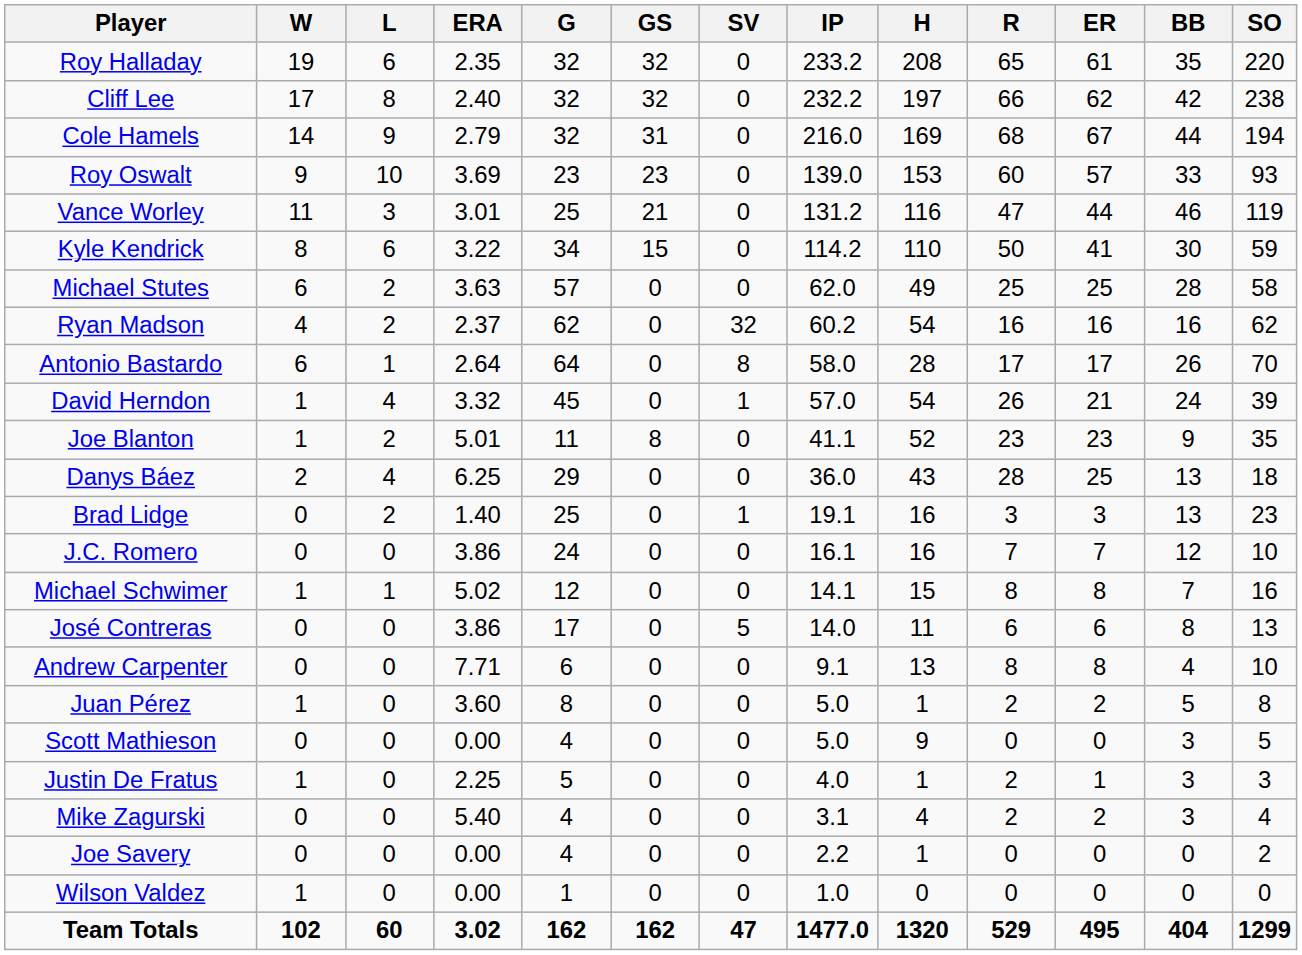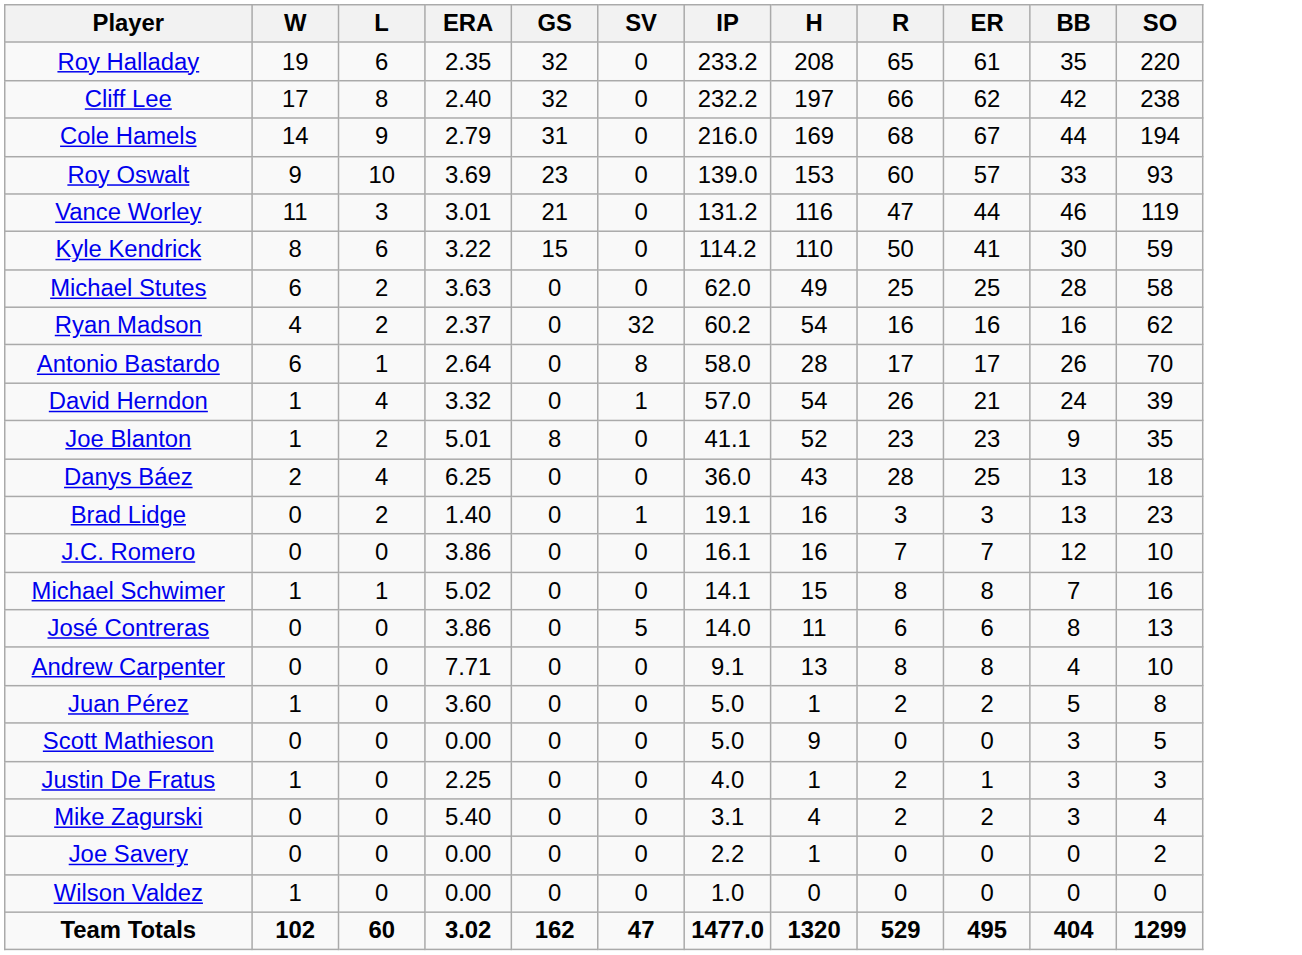- column: G | 32 | 32 | 32 | 23 | 25 | 34 | 57 | 62 | 64 | 45 | 11 | 29 | 25 | 24 | 12 | 17 | 6 | 8 | 4 | 5 | 4 | 4 | 1 | 162
